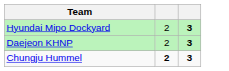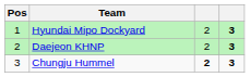+ column: Pos | 1 | 2 | 3
